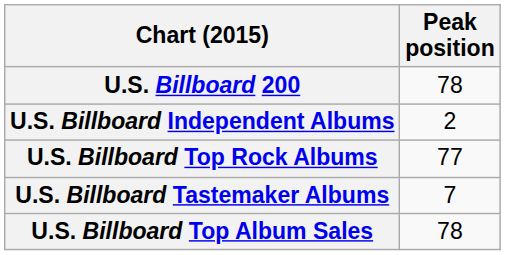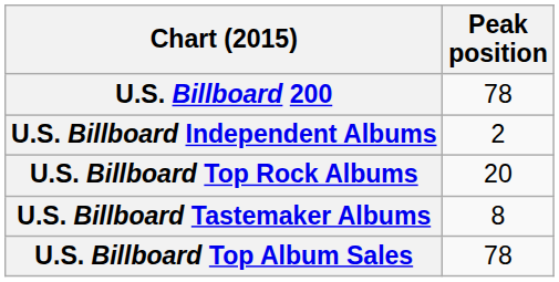U.S. Billboard Top Rock Albums | Peak position: 77 -> 20
U.S. Billboard Tastemaker Albums | Peak position: 7 -> 8
